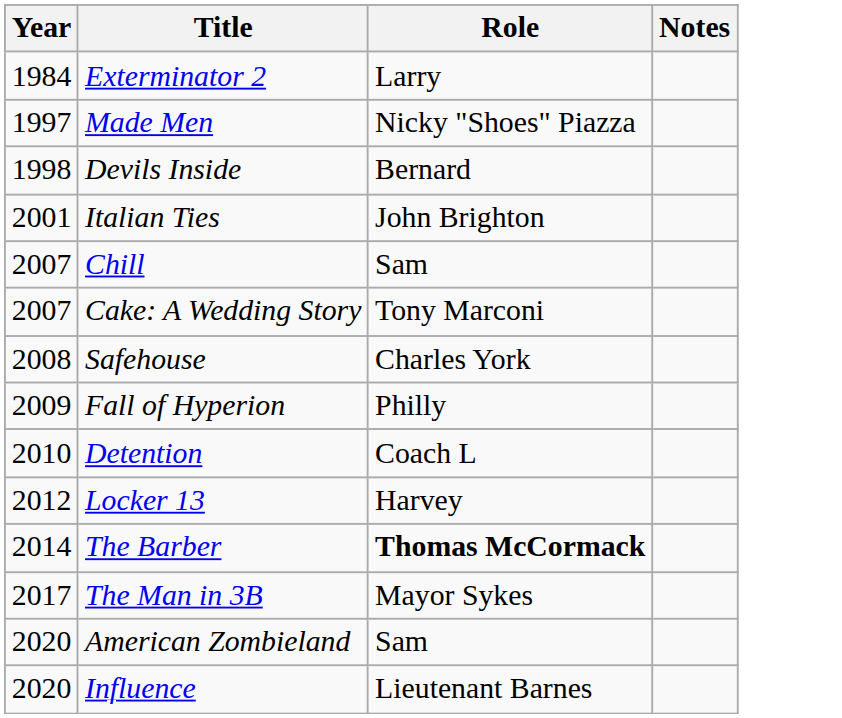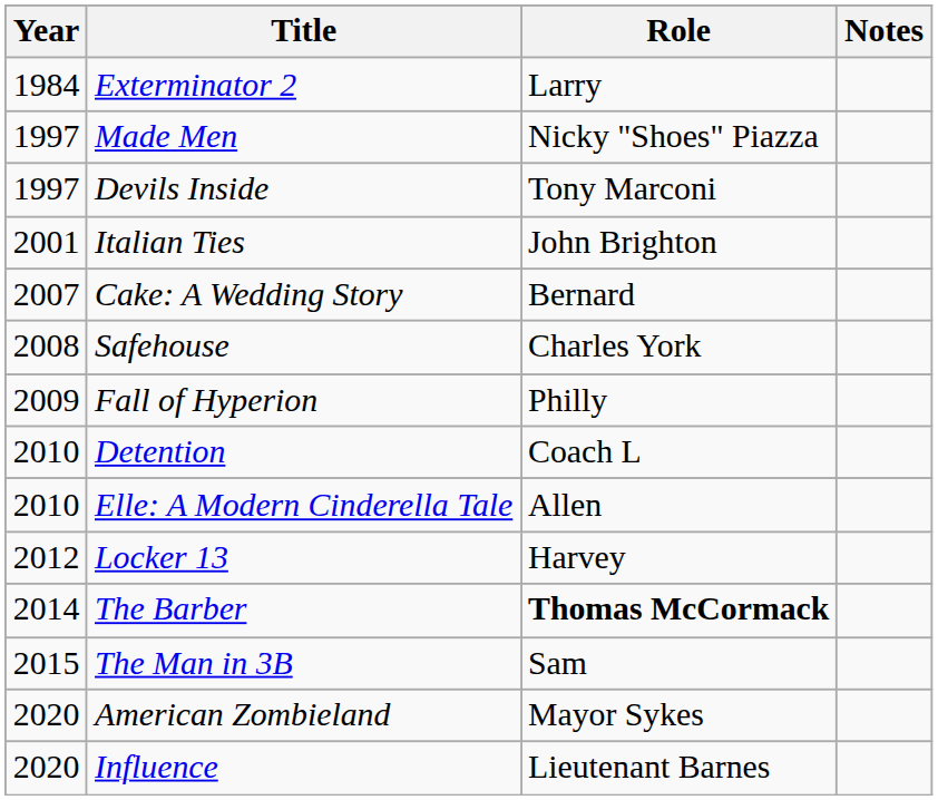Devils Inside | Year: 1998 -> 1997
Devils Inside | Role: Bernard -> Tony Marconi
- row: 2007 | Chill | Sam
Cake: A Wedding Story | Role: Tony Marconi -> Bernard
+ row: 2010 | Elle: A Modern Cinderella Tale | Allen
The Man in 3B | Year: 2017 -> 2015
The Man in 3B | Role: Mayor Sykes -> Sam
American Zombieland | Role: Sam -> Mayor Sykes
